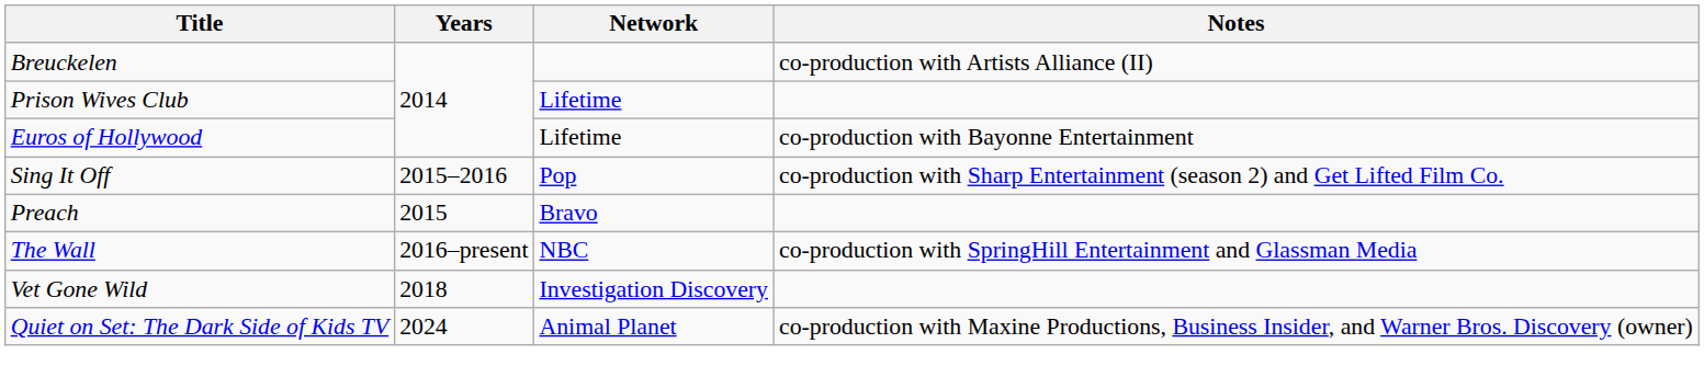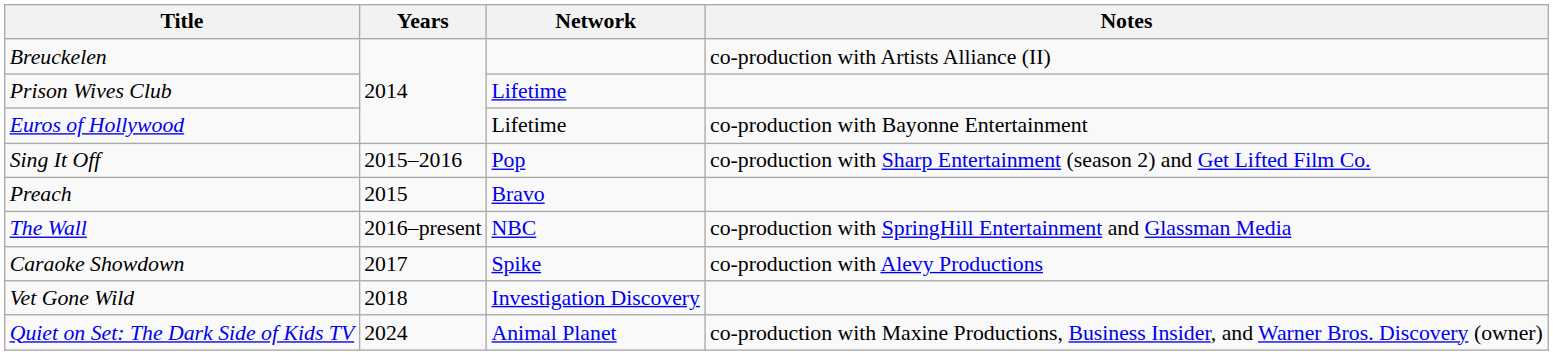+ row: Caraoke Showdown | 2017 | Spike | co-production with Alevy Productions
